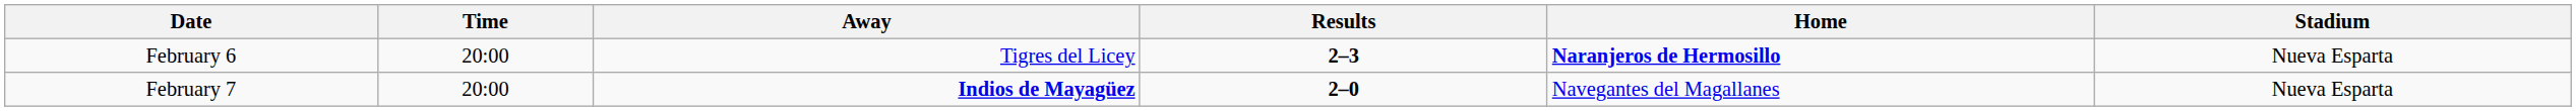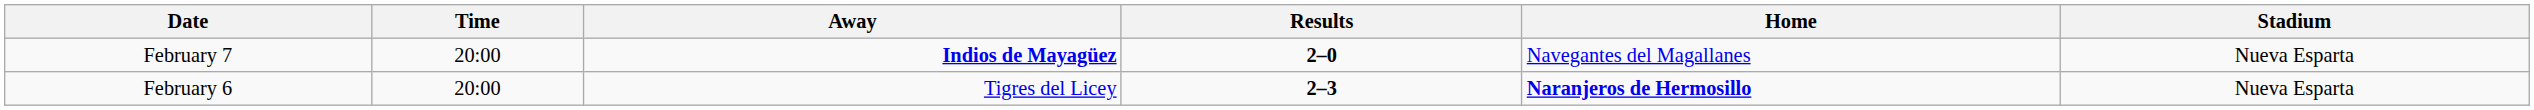rows swapped: February 6 <-> February 7
